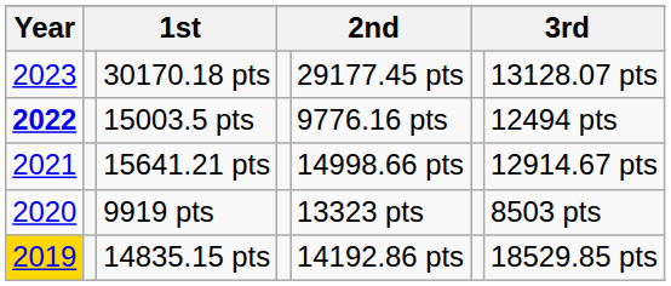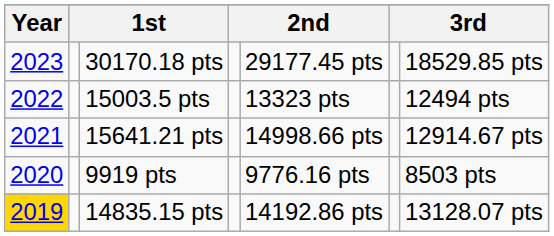30170.18 pts | column 7: 13128.07 pts -> 18529.85 pts
15003.5 pts | Year: bold -> normal
15003.5 pts | column 5: 9776.16 pts -> 13323 pts
9919 pts | column 5: 13323 pts -> 9776.16 pts
14835.15 pts | column 7: 18529.85 pts -> 13128.07 pts
